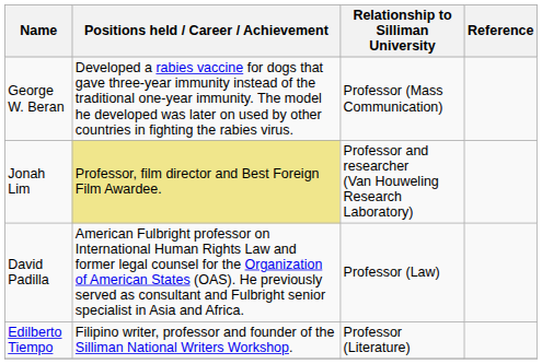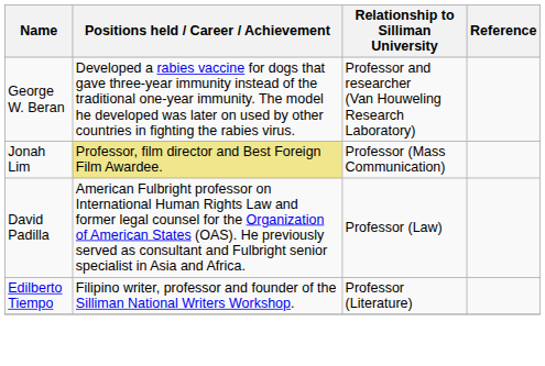George W. Beran | Relationship to Silliman University: Professor (Mass Communication) -> Professor and researcher (Van Houweling Research Laboratory)
Jonah Lim | Relationship to Silliman University: Professor and researcher (Van Houweling Research Laboratory) -> Professor (Mass Communication)
